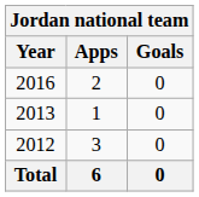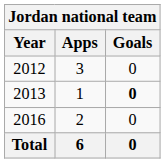rows swapped: 2012 <-> 2016
2013 | Goals: normal -> bold
